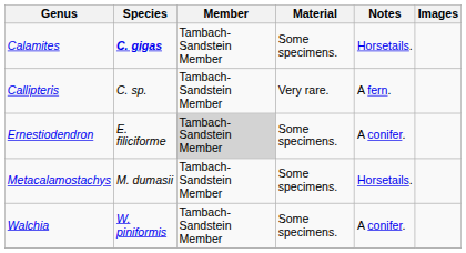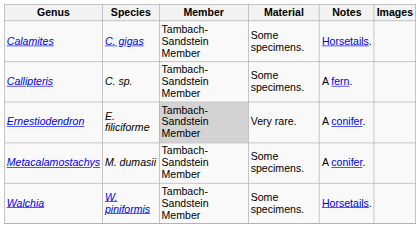Calamites | Species: bold -> normal
Callipteris | Material: Very rare. -> Some specimens.
Ernestiodendron | Material: Some specimens. -> Very rare.
Metacalamostachys | Notes: Horsetails. -> A conifer.
Walchia | Notes: A conifer. -> Horsetails.
